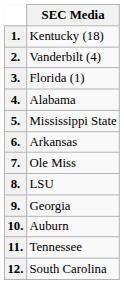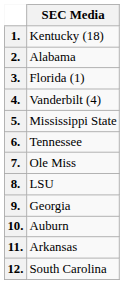2. | SEC Media: Vanderbilt (4) -> Alabama
4. | SEC Media: Alabama -> Vanderbilt (4)
6. | SEC Media: Arkansas -> Tennessee
11. | SEC Media: Tennessee -> Arkansas
